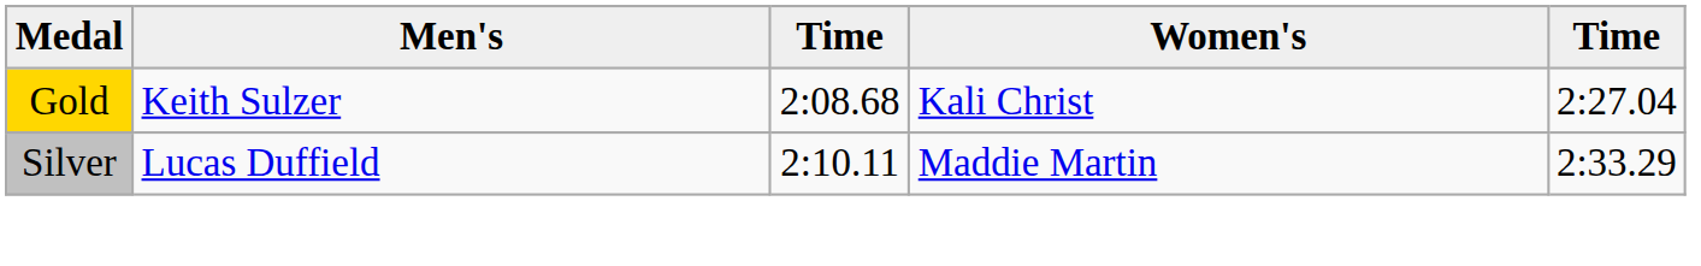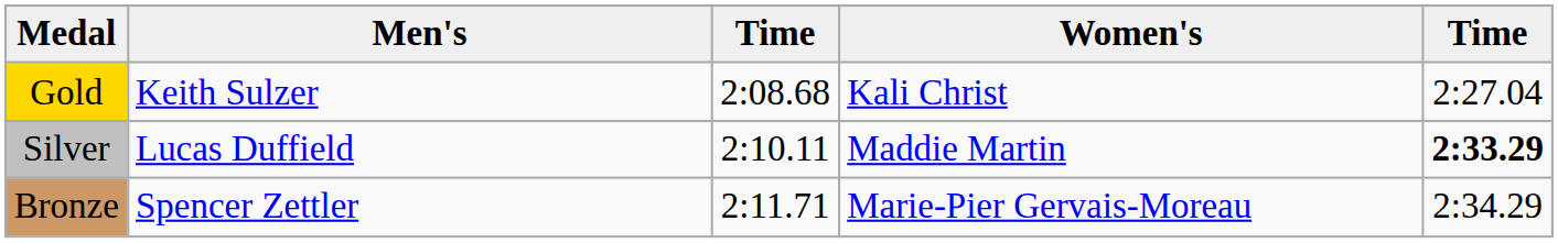Silver | column 5: normal -> bold
+ row: Bronze | Spencer Zettler | 2:11.71 | Marie-Pier Gervais-Moreau | 2:34.29
